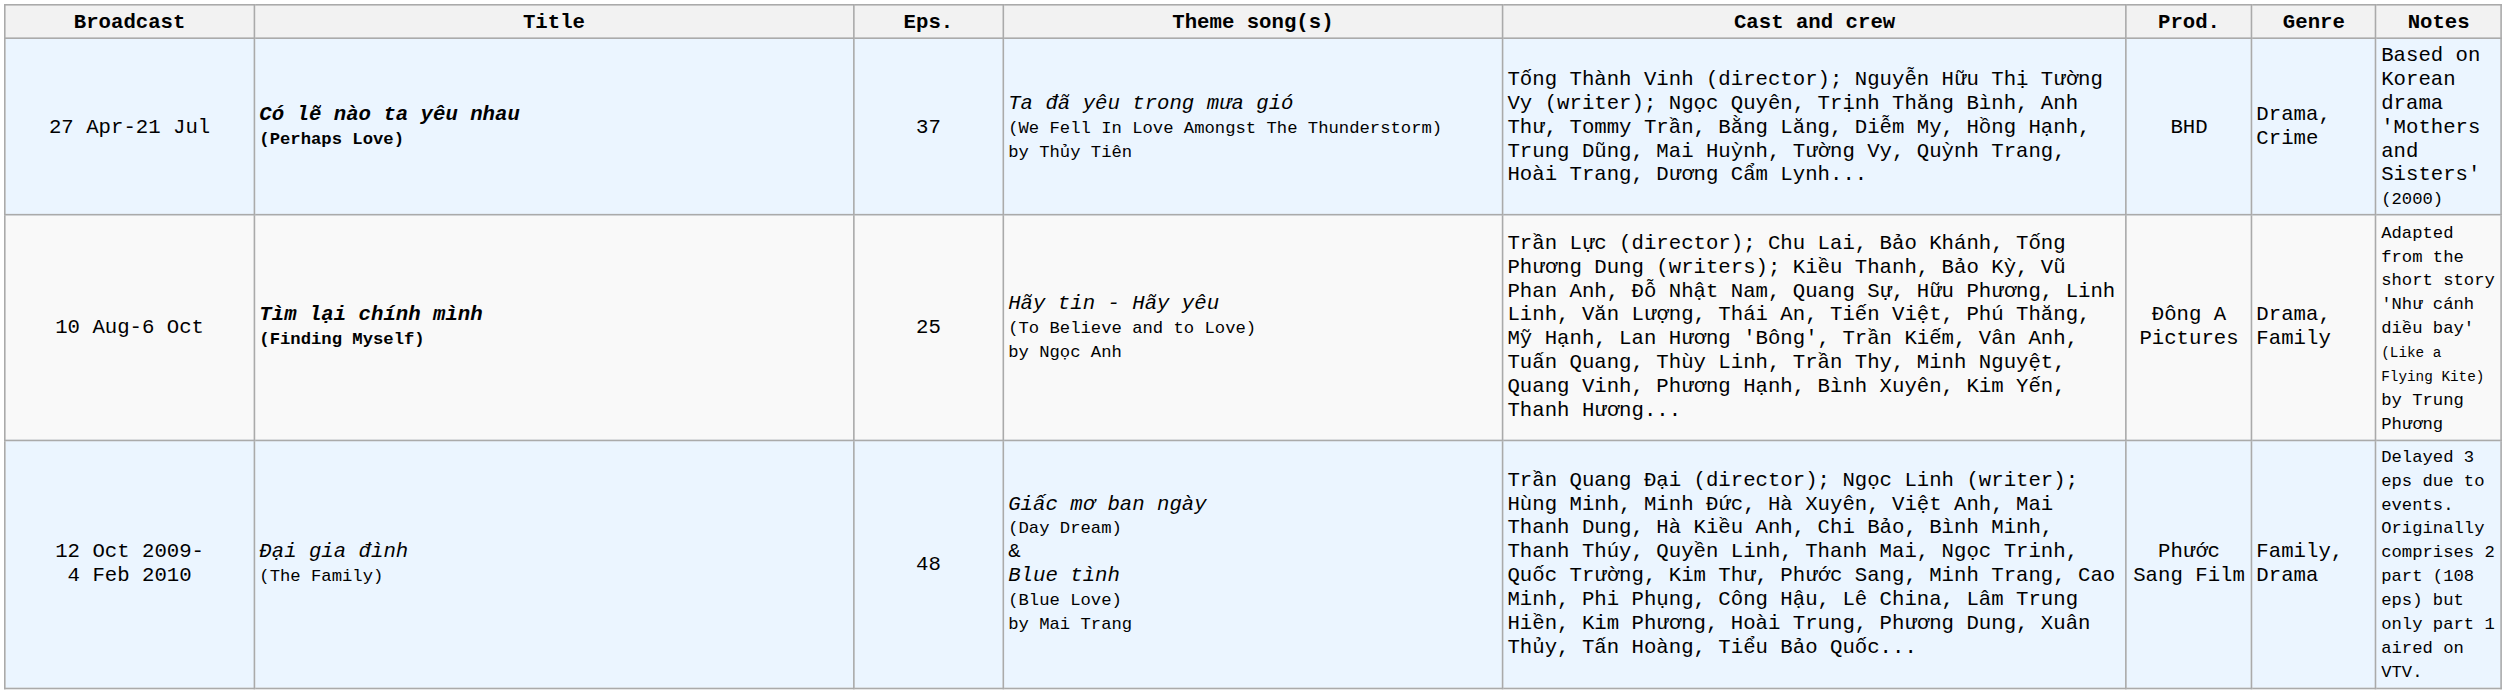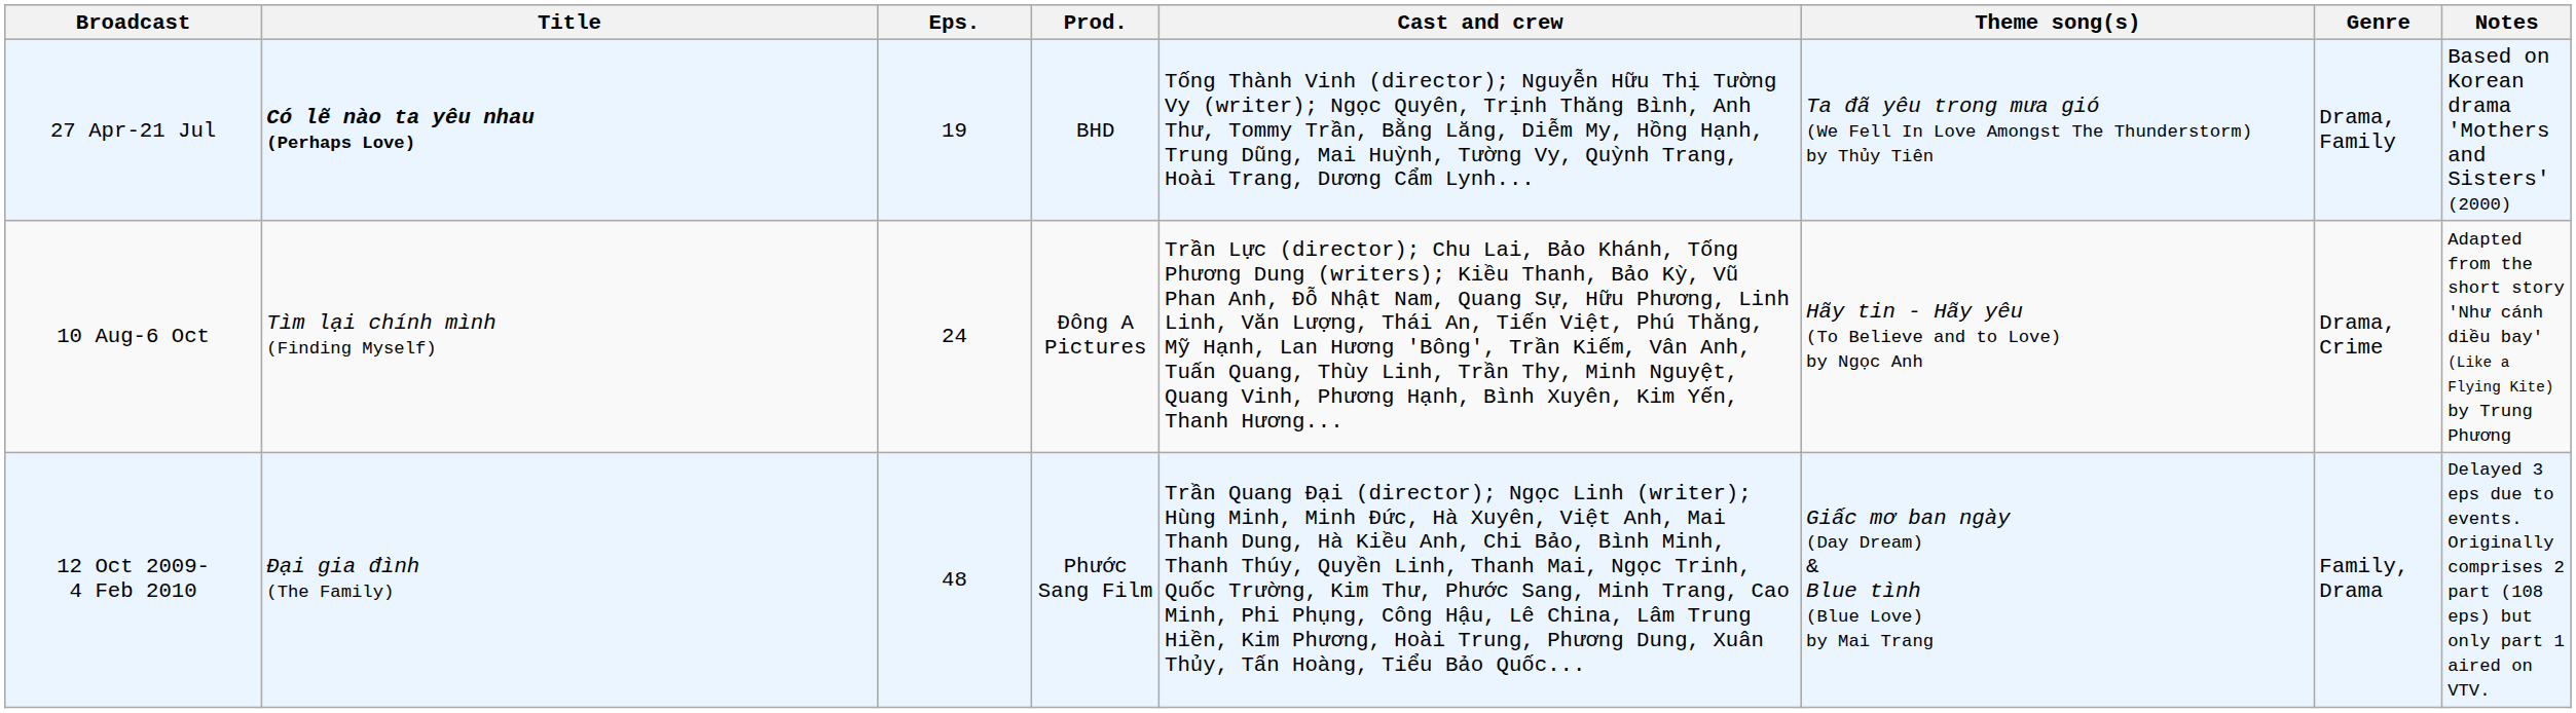columns swapped: Prod. <-> Theme song(s)
27 Apr-21 Jul | Eps.: 37 -> 19
27 Apr-21 Jul | Genre: Drama, Crime -> Drama, Family
10 Aug-6 Oct | Title: bold -> normal
10 Aug-6 Oct | Eps.: 25 -> 24
10 Aug-6 Oct | Genre: Drama, Family -> Drama, Crime
